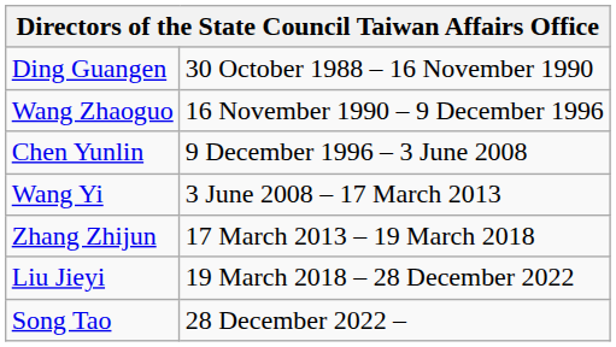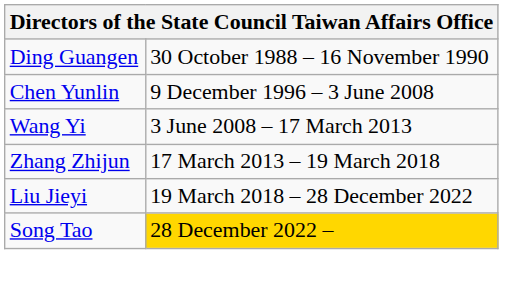- row: Wang Zhaoguo | 16 November 1990 – 9 December 1996
Song Tao | column 2: no background -> gold background
